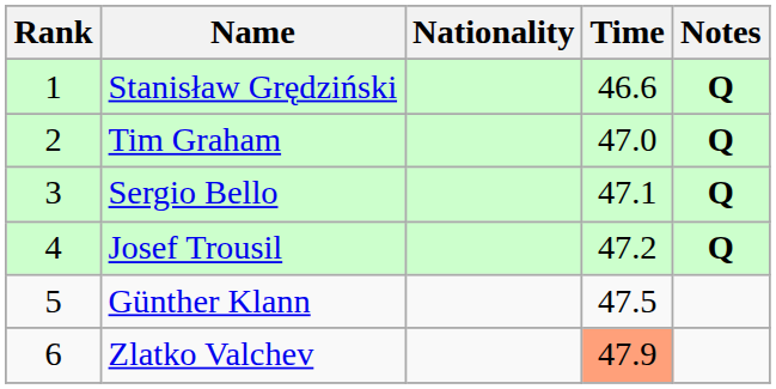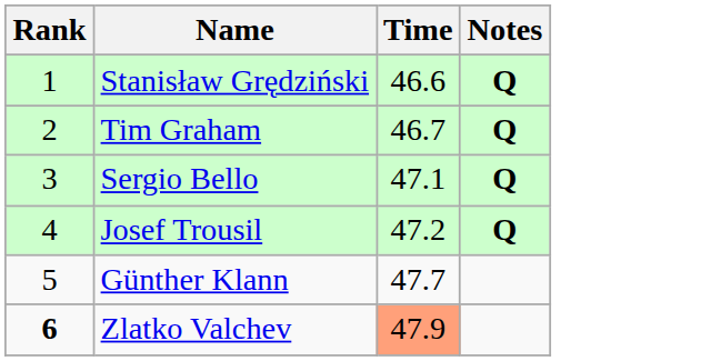- column: Nationality
Tim Graham | Time: 47.0 -> 46.7
Günther Klann | Time: 47.5 -> 47.7
Zlatko Valchev | Rank: normal -> bold
